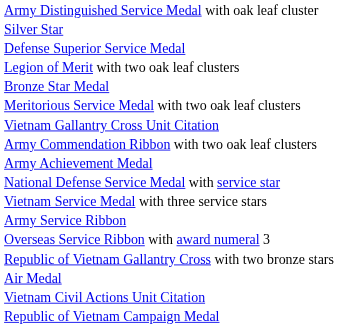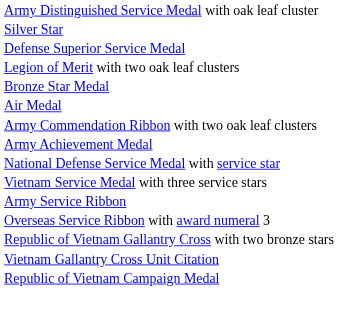- row: Meritorious Service Medal with two oak leaf clusters
rows swapped: Air Medal <-> Vietnam Gallantry Cross Unit Citation
- row: Vietnam Civil Actions Unit Citation
